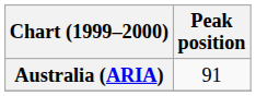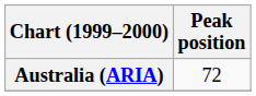Australia (ARIA) | Peak position: 91 -> 72
